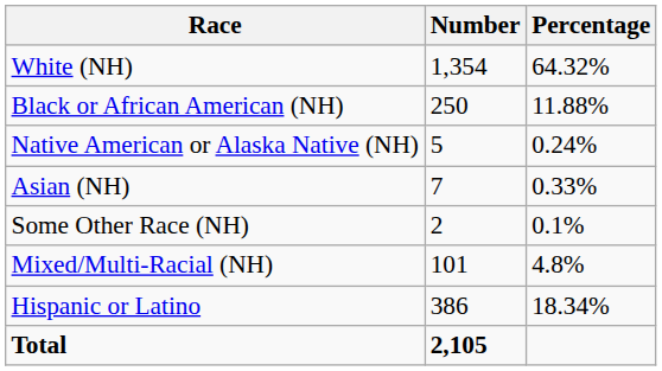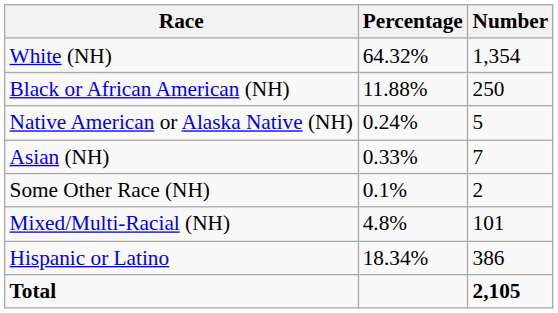columns swapped: Number <-> Percentage
